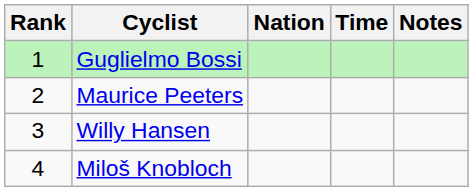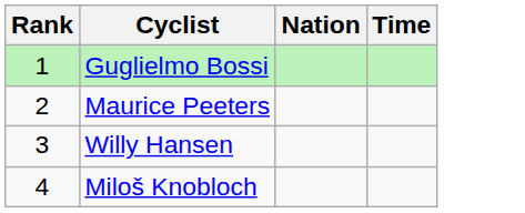- column: Notes
